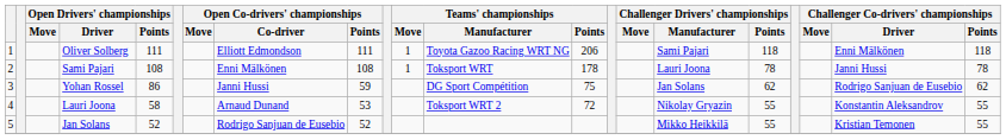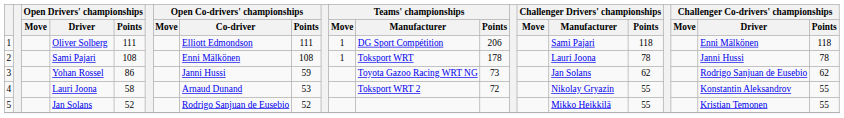Oliver Solberg | Teams' championships / Manufacturer: Toyota Gazoo Racing WRT NG -> DG Sport Compétition
Yohan Rossel | Teams' championships / Manufacturer: DG Sport Compétition -> Toyota Gazoo Racing WRT NG
Yohan Rossel | Teams' championships / Points: 75 -> 73
